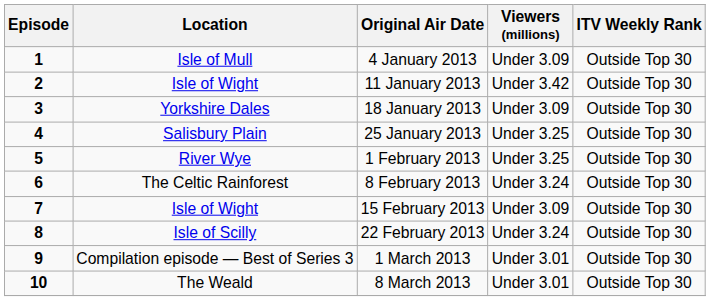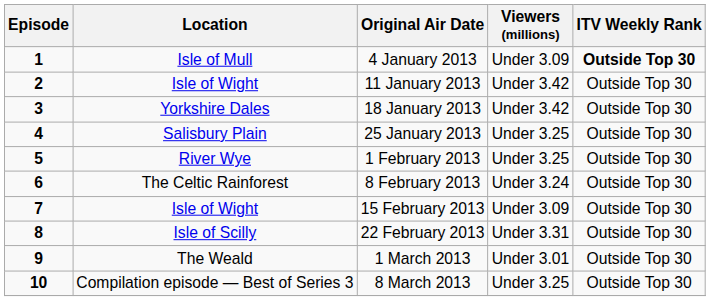4 January 2013 | ITV Weekly Rank: normal -> bold
18 January 2013 | Viewers (millions): Under 3.09 -> Under 3.42
22 February 2013 | Viewers (millions): Under 3.24 -> Under 3.31
1 March 2013 | Location: Compilation episode — Best of Series 3 -> The Weald
8 March 2013 | Location: The Weald -> Compilation episode — Best of Series 3
8 March 2013 | Viewers (millions): Under 3.01 -> Under 3.25
